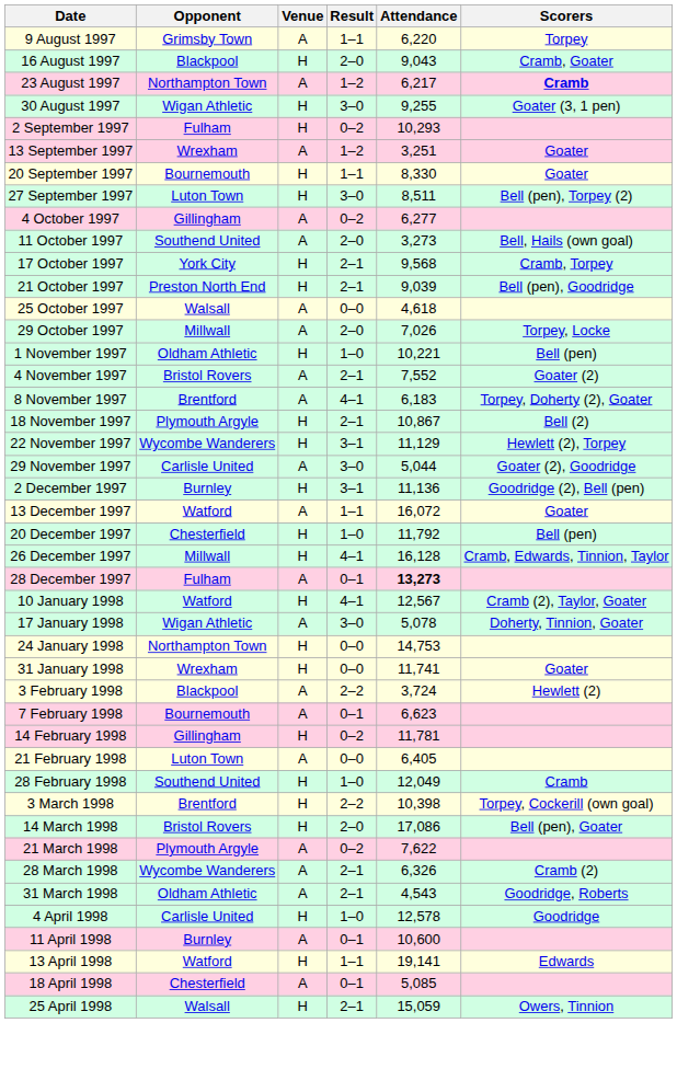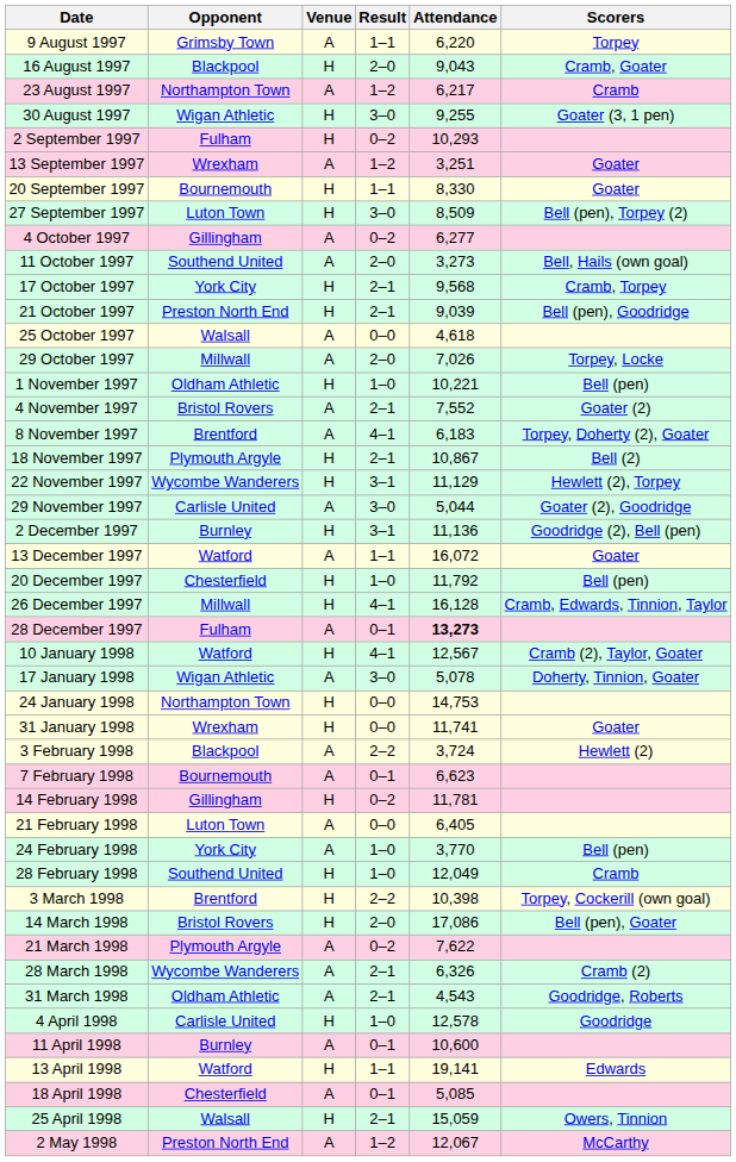23 August 1997 | Scorers: bold -> normal
27 September 1997 | Attendance: 8,511 -> 8,509
+ row: 24 February 1998 | York City | A | 1–0 | 3,770 | Bell (pen)
+ row: 2 May 1998 | Preston North End | A | 1–2 | 12,067 | McCarthy
